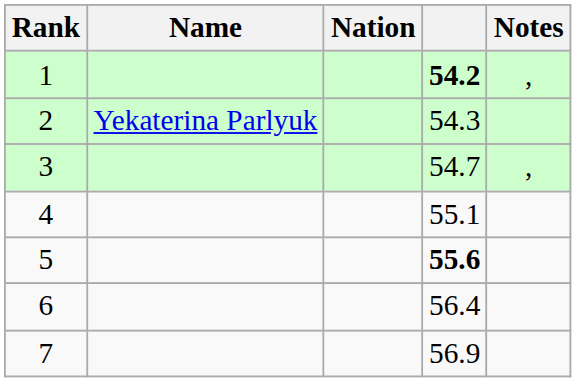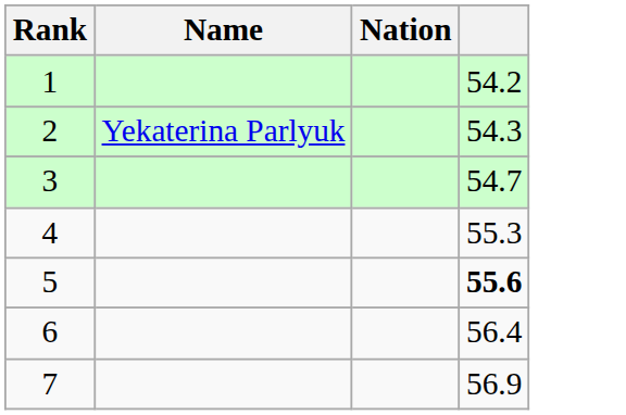- column: Notes | , | ,
1 | column 4: bold -> normal
4 | column 4: 55.1 -> 55.3
